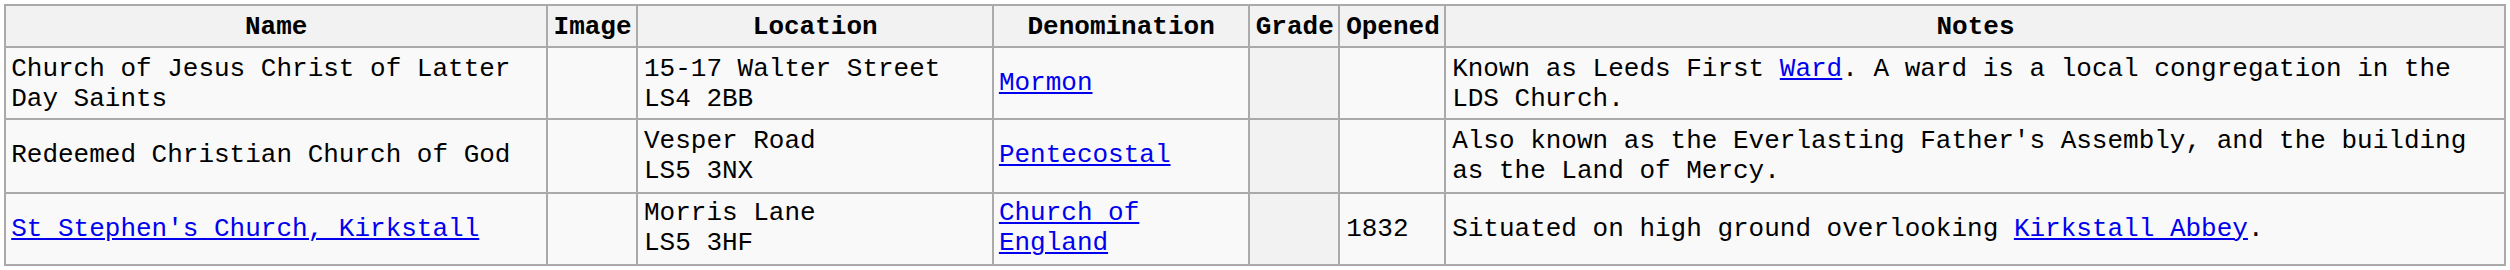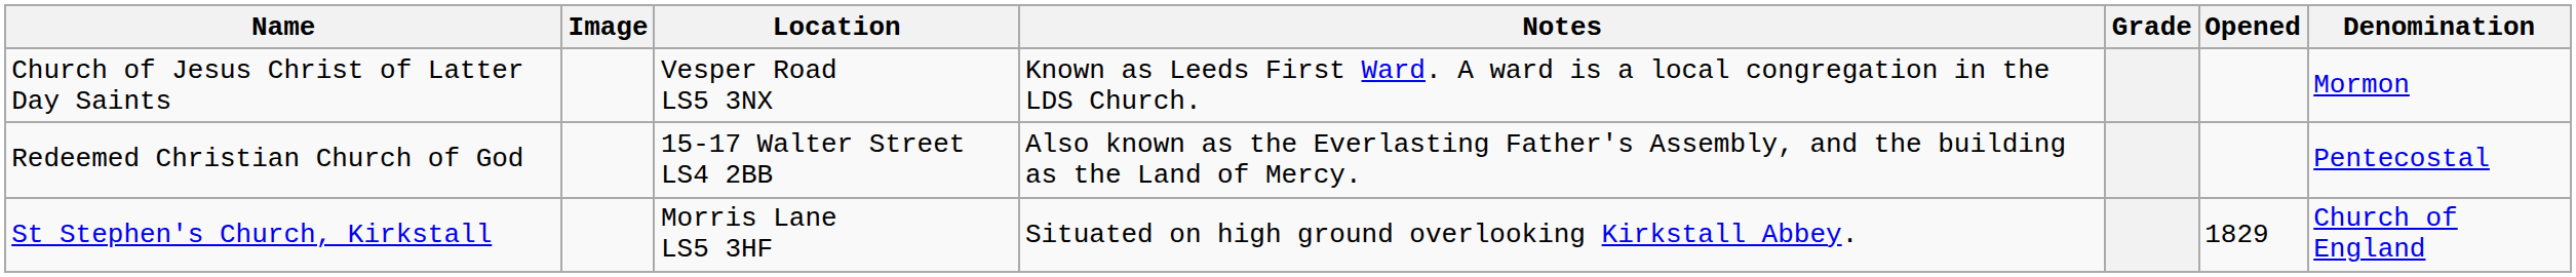columns swapped: Denomination <-> Notes
Church of Jesus Christ of Latter Day Saints | Location: 15-17 Walter Street LS4 2BB -> Vesper Road LS5 3NX
Redeemed Christian Church of God | Location: Vesper Road LS5 3NX -> 15-17 Walter Street LS4 2BB
St Stephen's Church, Kirkstall | Opened: 1832 -> 1829
